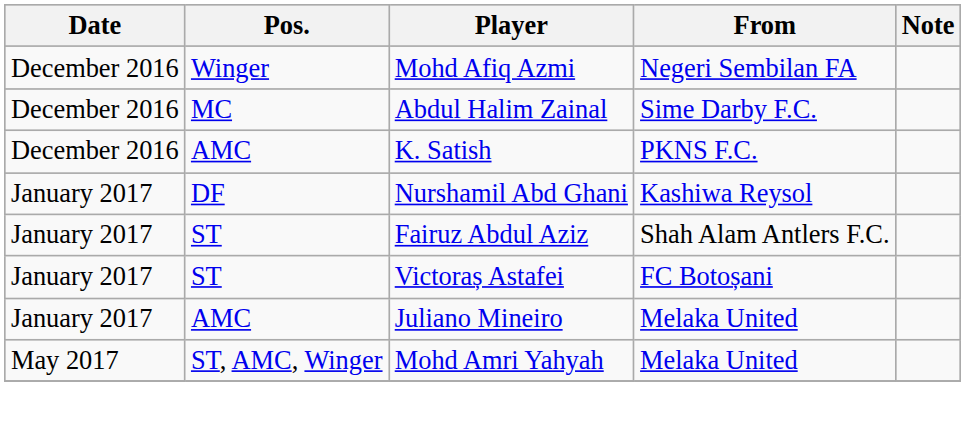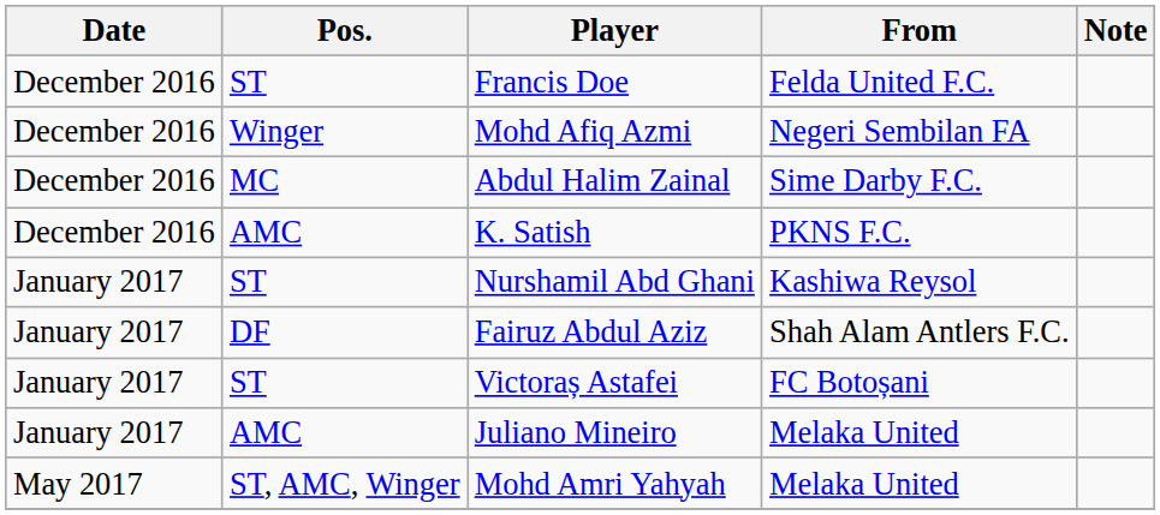+ row: December 2016 | ST | Francis Doe | Felda United F.C.
Nurshamil Abd Ghani | Pos.: DF -> ST
Fairuz Abdul Aziz | Pos.: ST -> DF
